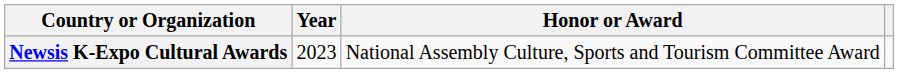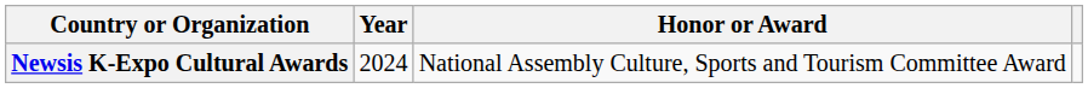Newsis K-Expo Cultural Awards | Year: 2023 -> 2024
